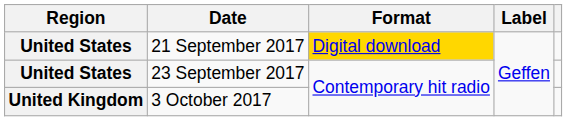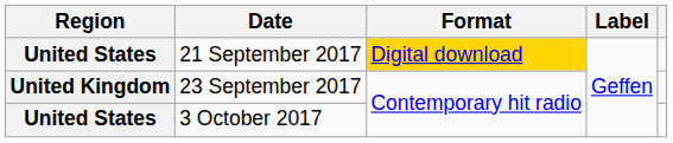23 September 2017 | Region: United States -> United Kingdom
3 October 2017 | Region: United Kingdom -> United States
